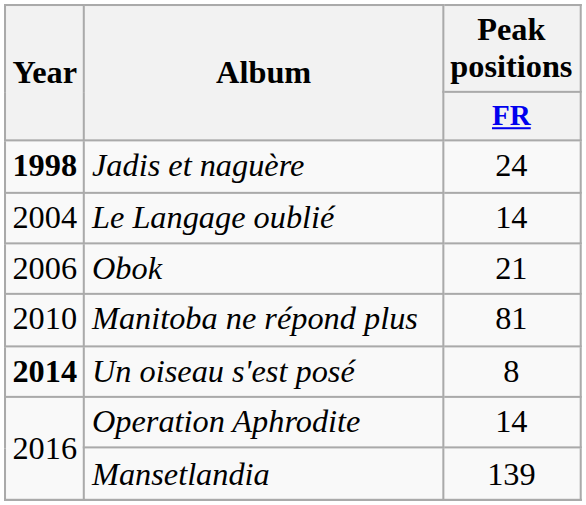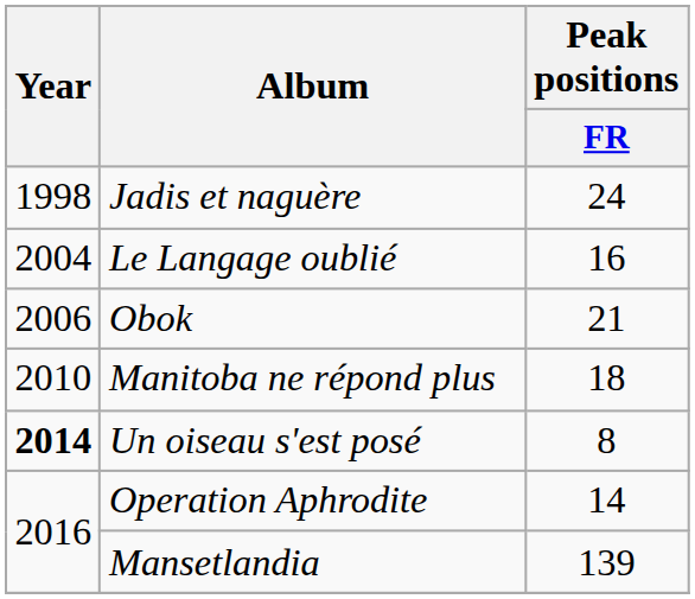Jadis et naguère | Year: bold -> normal
Le Langage oublié | Peak positions / FR: 14 -> 16
Manitoba ne répond plus | Peak positions / FR: 81 -> 18
